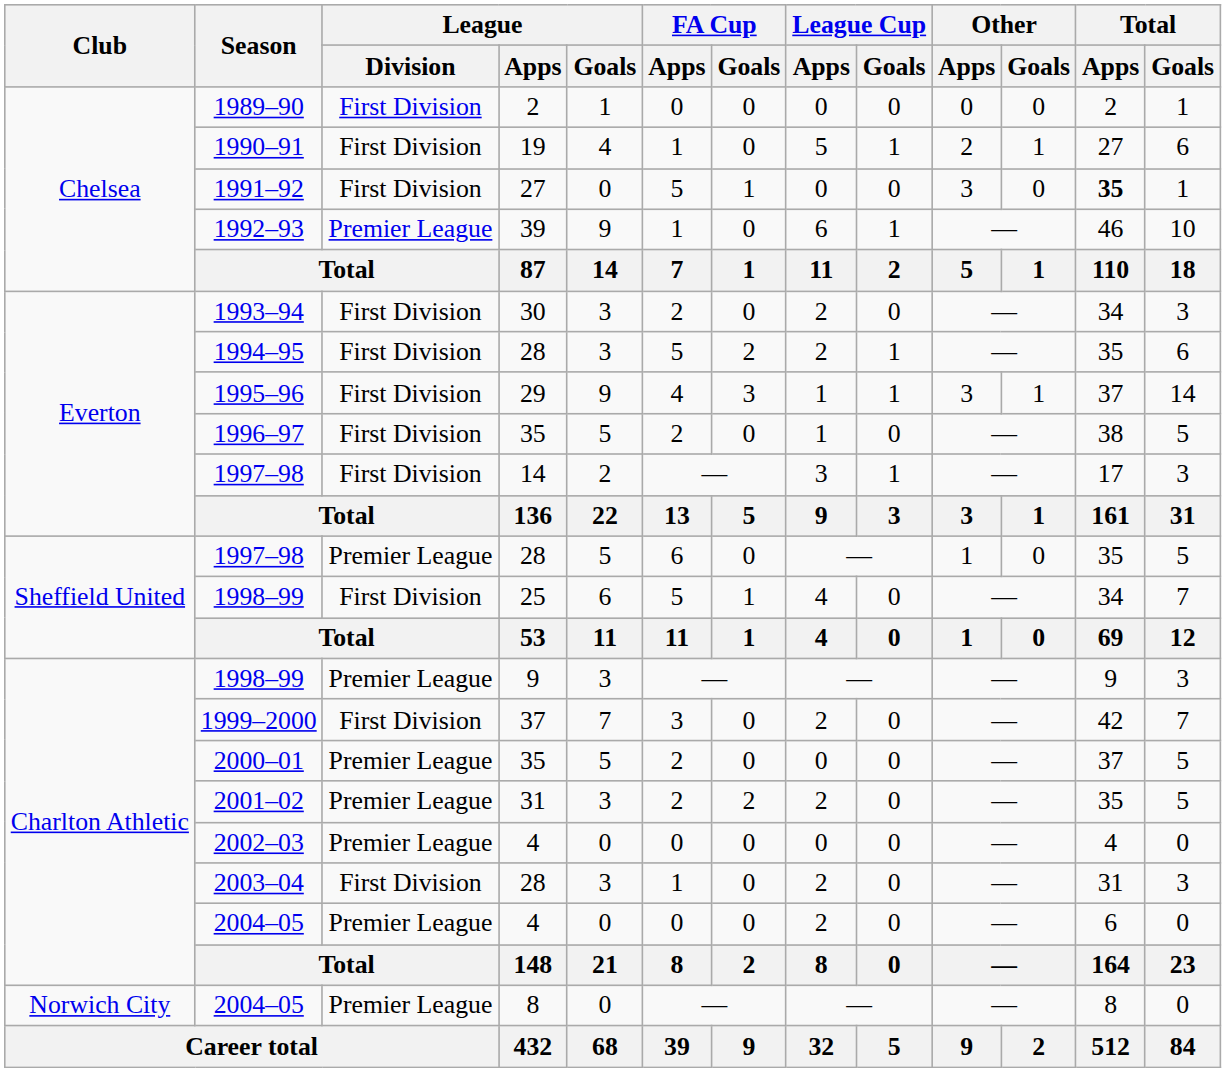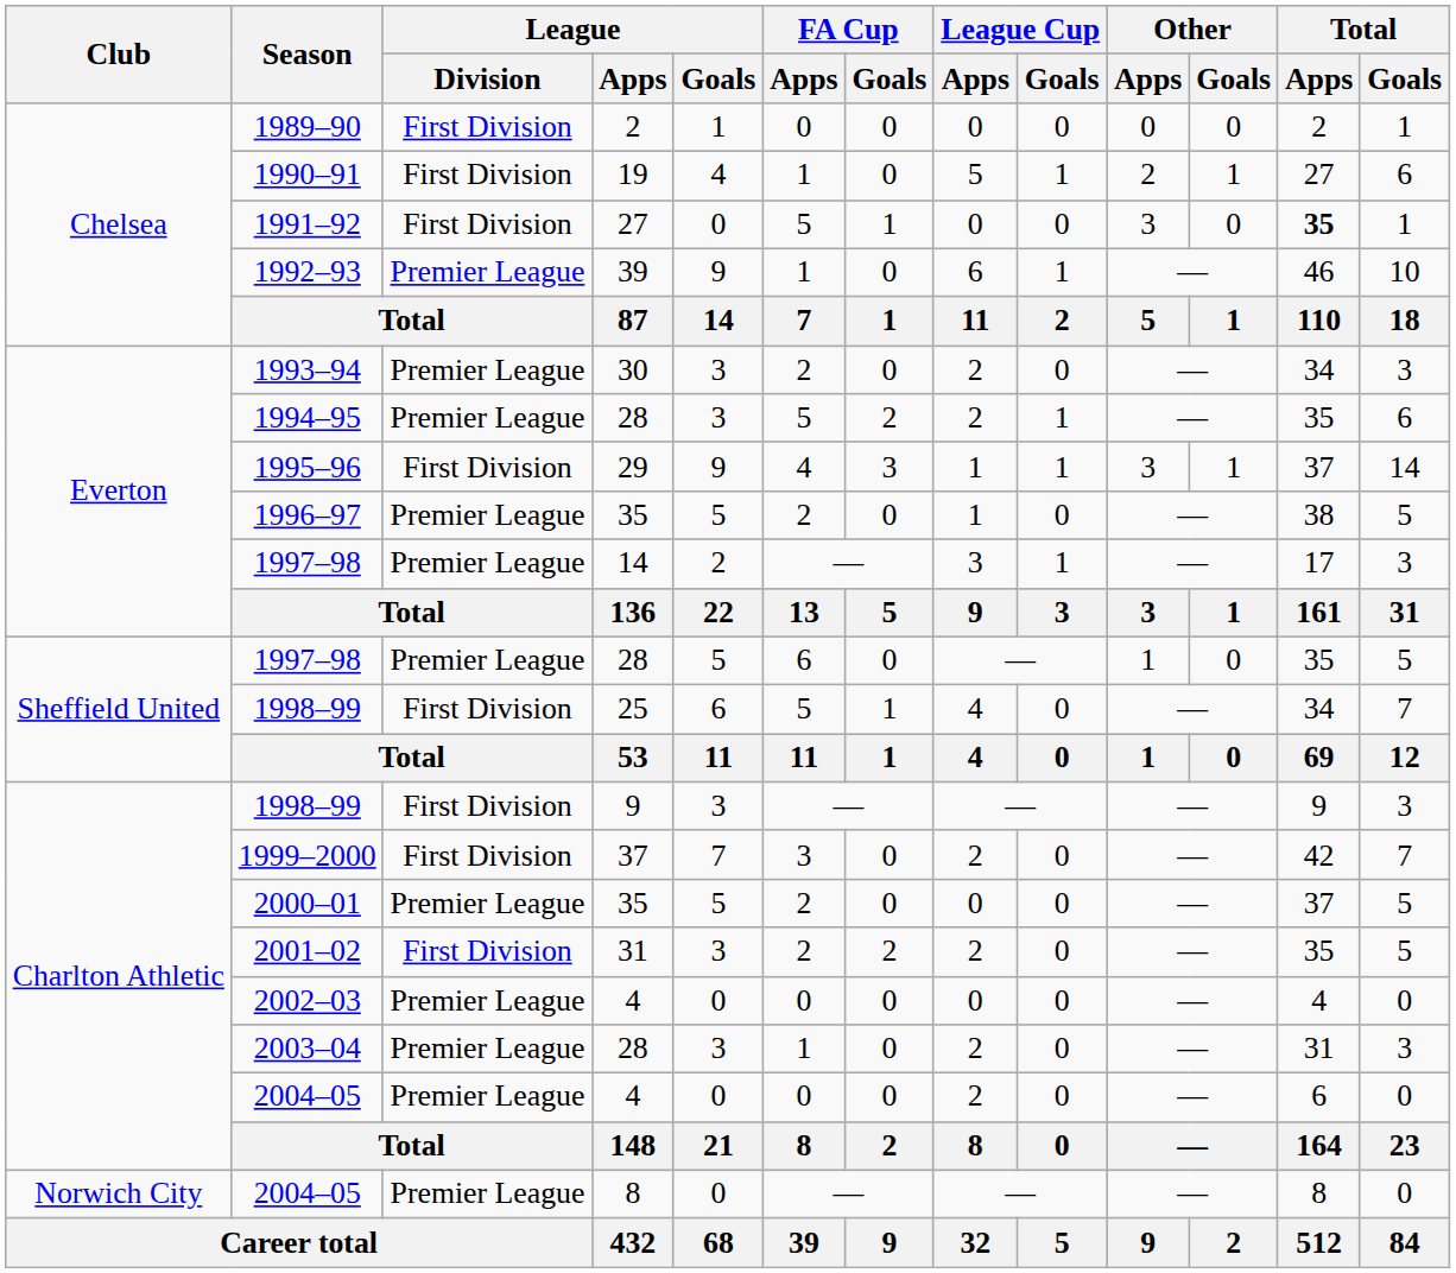1993–94 | League / Division: First Division -> Premier League
1994–95 | League / Division: First Division -> Premier League
1996–97 | League / Division: First Division -> Premier League
1997–98 / 14 | League / Division: First Division -> Premier League
1998–99 / 9 | League / Division: Premier League -> First Division
2001–02 | League / Division: Premier League -> First Division
2003–04 | League / Division: First Division -> Premier League
